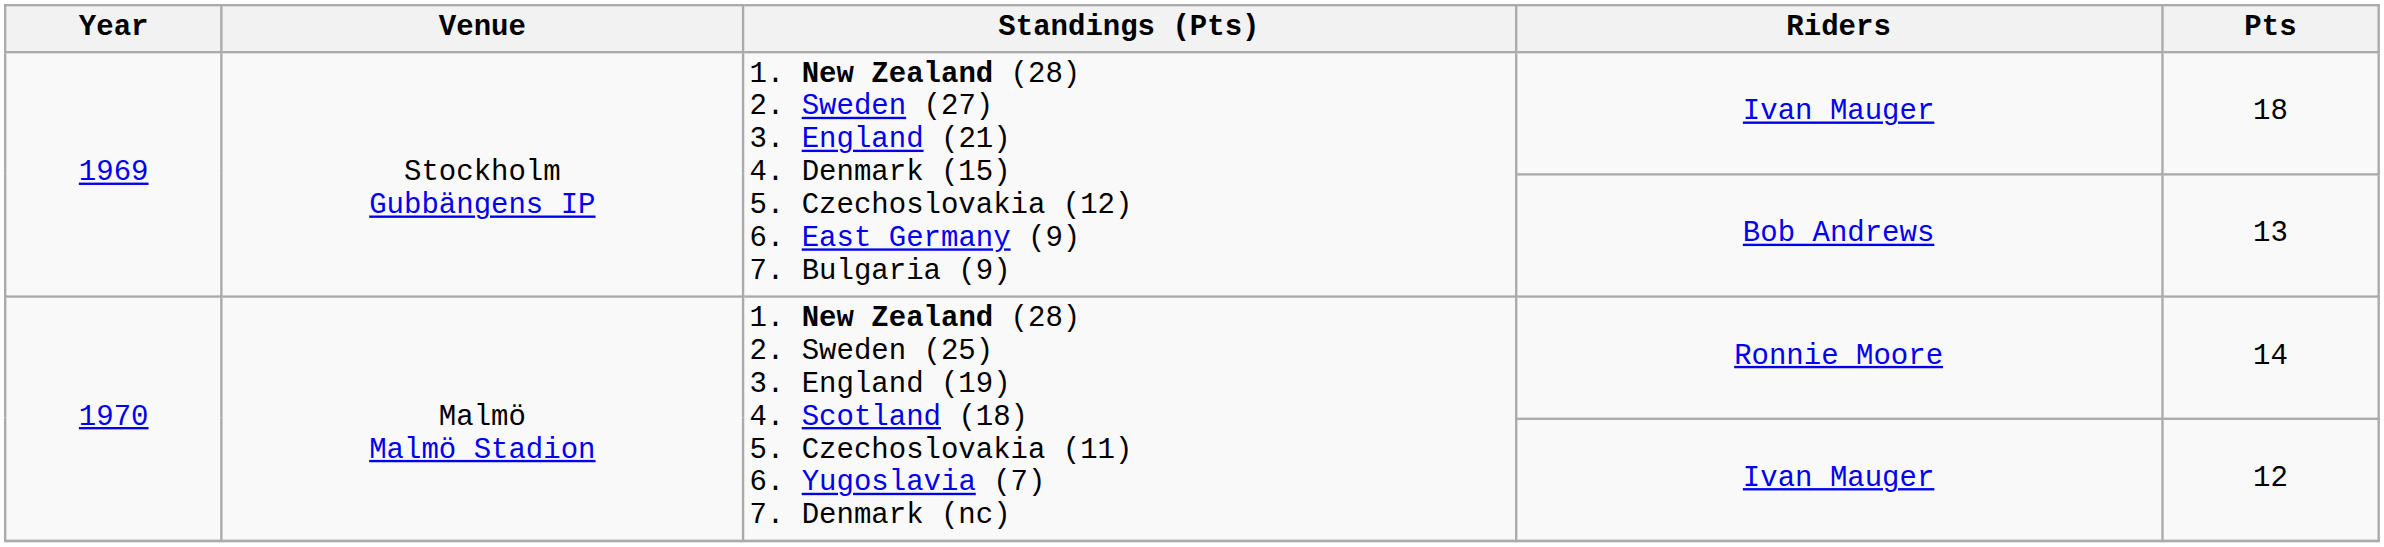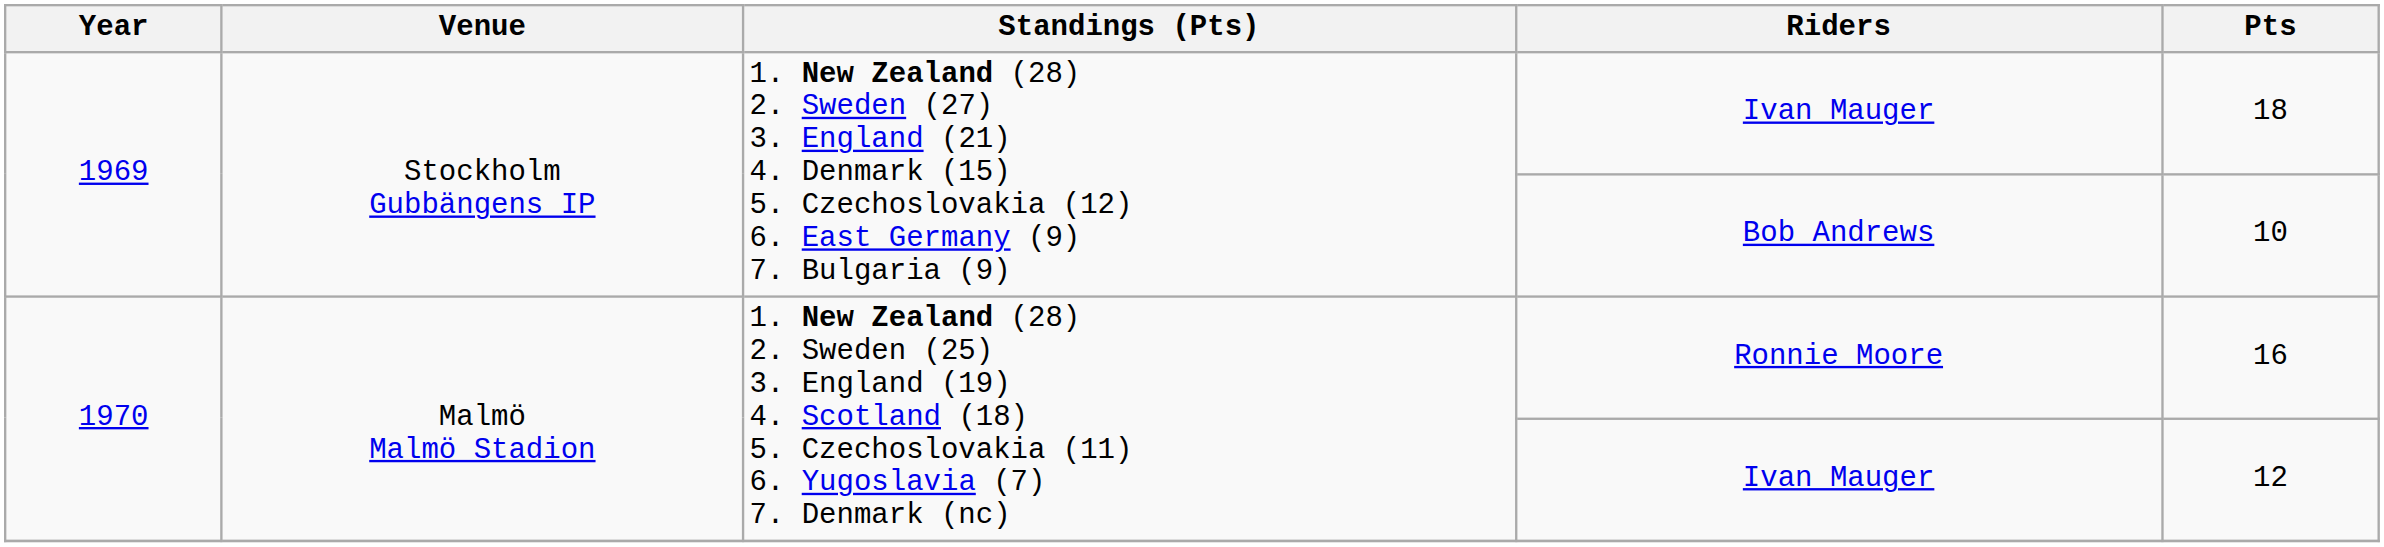Bob Andrews | Pts: 13 -> 10
Ronnie Moore | Pts: 14 -> 16
